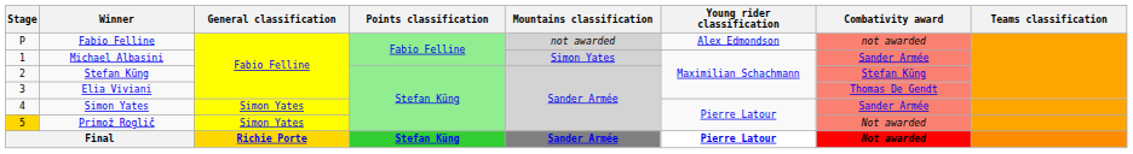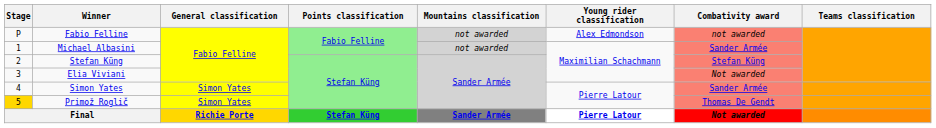Michael Albasini | Mountains classification: Simon Yates -> not awarded
Elia Viviani | Combativity award: Thomas De Gendt -> Not awarded
Primož Roglič | Combativity award: Not awarded -> Thomas De Gendt
